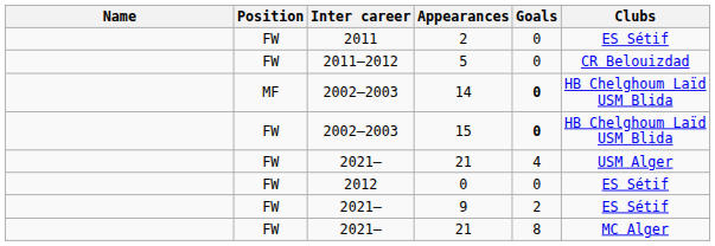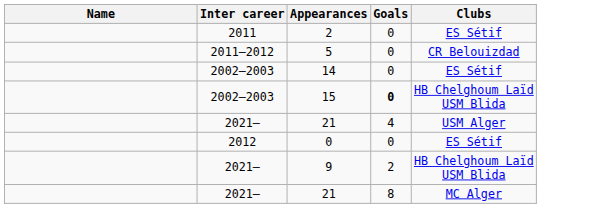- column: Position | FW | FW | MF | FW | FW | FW | FW | FW
14 | Goals: bold -> normal
14 | Clubs: HB Chelghoum Laïd USM Blida -> ES Sétif
9 | Clubs: ES Sétif -> HB Chelghoum Laïd USM Blida
